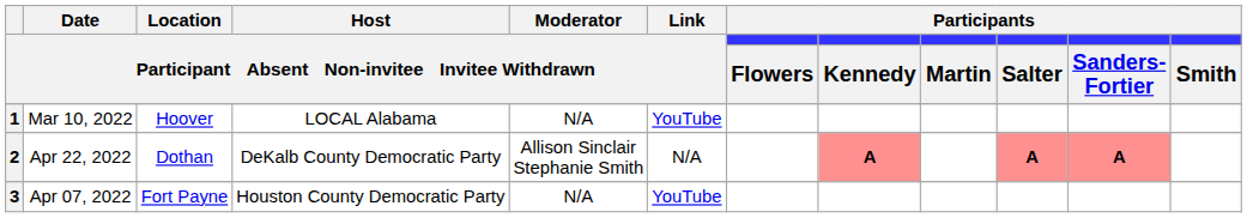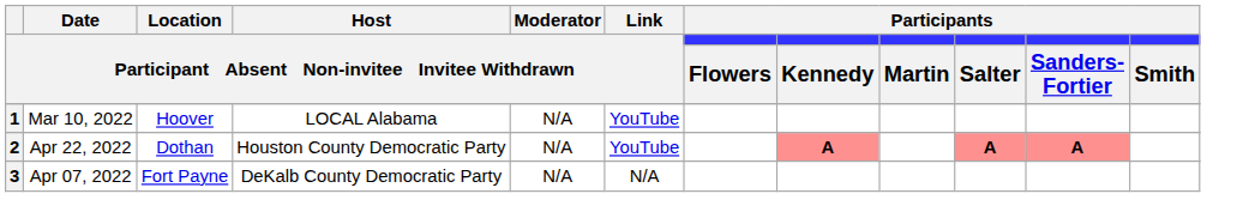2 | Host / Participant Absent Non-invitee Invitee Withdrawn: DeKalb County Democratic Party -> Houston County Democratic Party
2 | Moderator / Participant Absent Non-invitee Invitee Withdrawn: Allison Sinclair Stephanie Smith -> N/A
2 | Link / Participant Absent Non-invitee Invitee Withdrawn: N/A -> YouTube
3 | Host / Participant Absent Non-invitee Invitee Withdrawn: Houston County Democratic Party -> DeKalb County Democratic Party
3 | Link / Participant Absent Non-invitee Invitee Withdrawn: YouTube -> N/A
